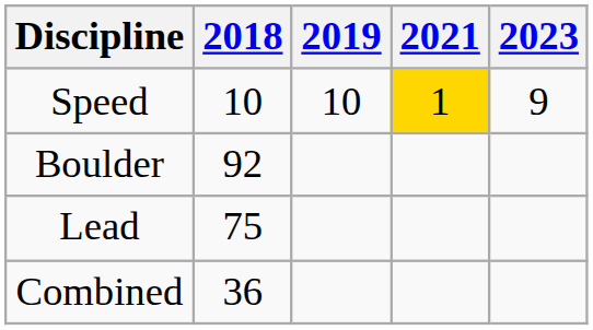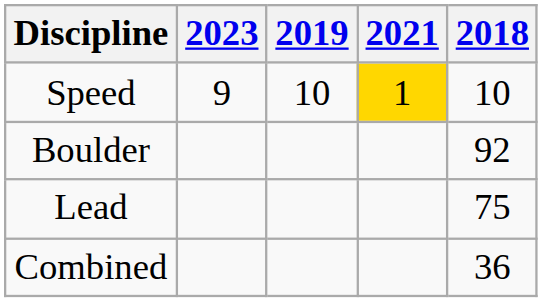columns swapped: 2018 <-> 2023
